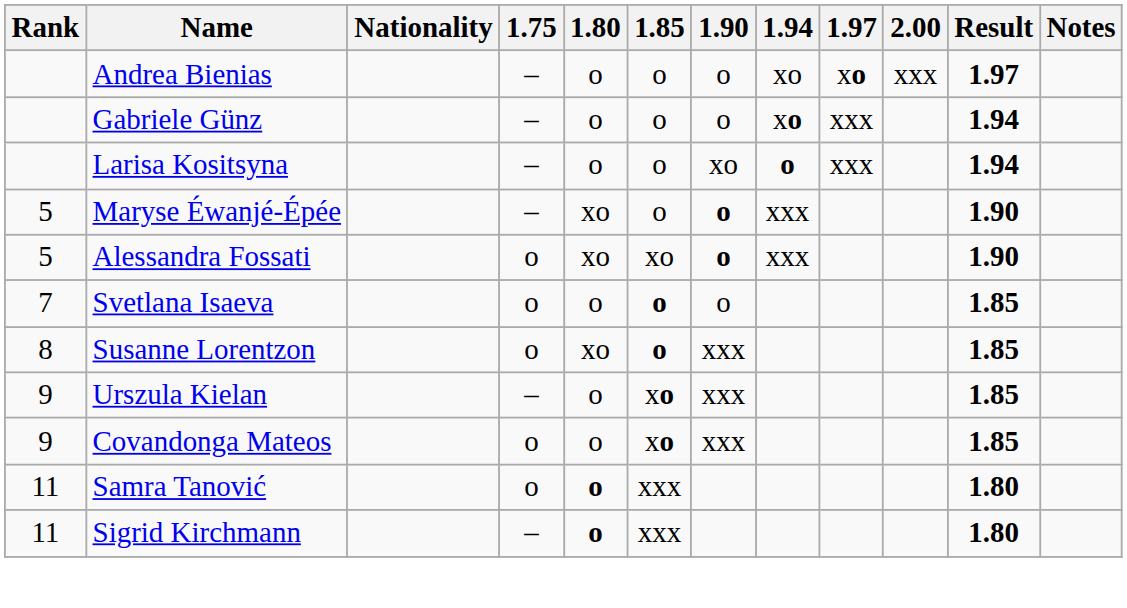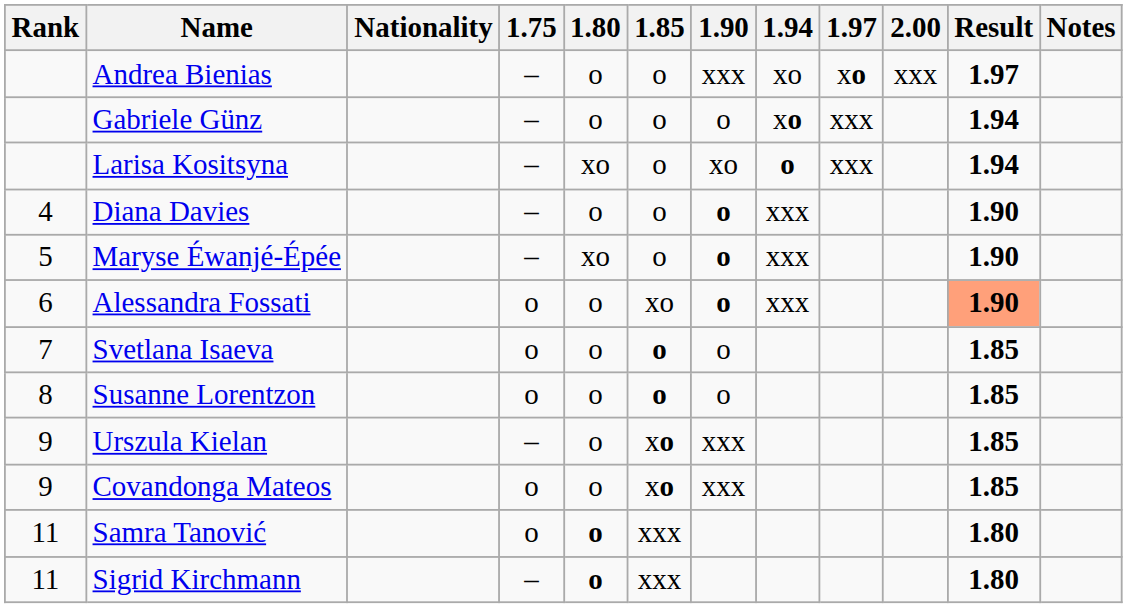Andrea Bienias | 1.90: o -> xxx
Larisa Kositsyna | 1.80: o -> xo
+ row: 4 | Diana Davies | – | o | o | o | xxx | 1.90
Alessandra Fossati | Rank: 5 -> 6
Alessandra Fossati | 1.80: xo -> o
Alessandra Fossati | Result: no background -> lightsalmon background
Susanne Lorentzon | 1.80: xo -> o
Susanne Lorentzon | 1.90: xxx -> o
